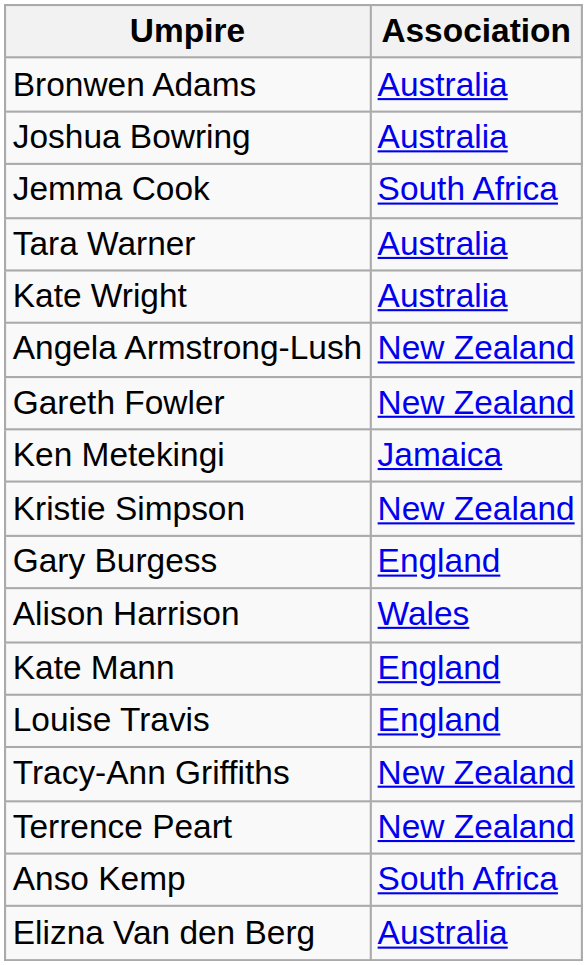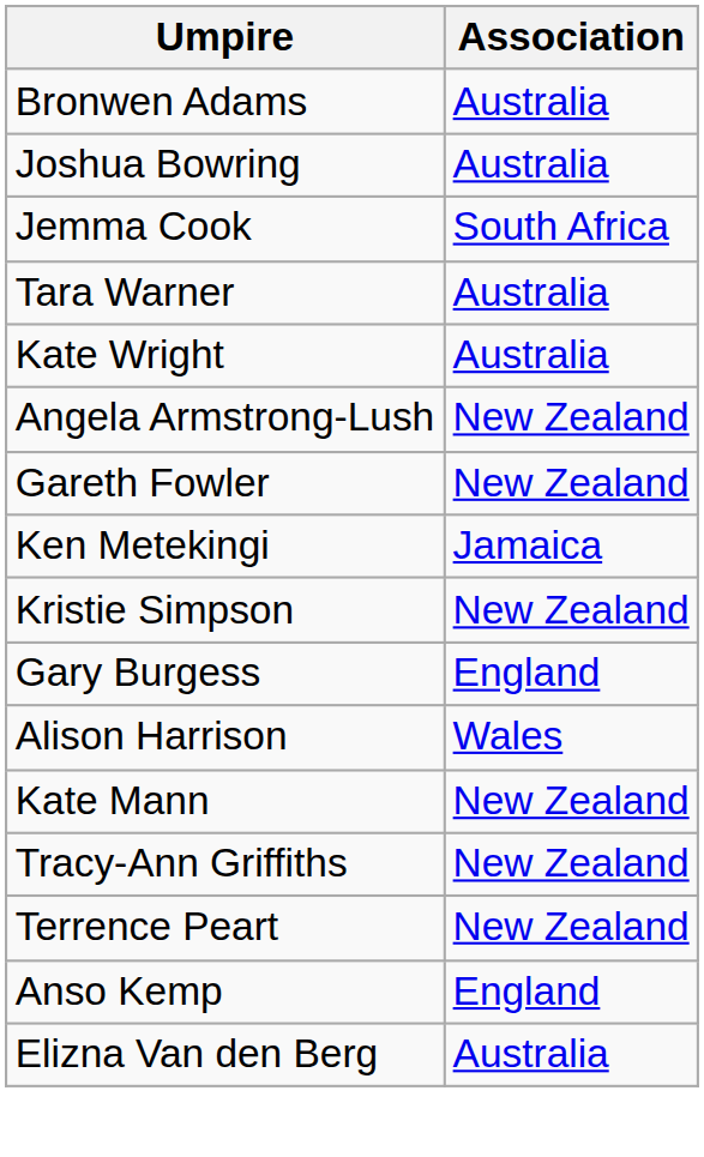Kate Mann | Association: England -> New Zealand
- row: Louise Travis | England
Anso Kemp | Association: South Africa -> England
